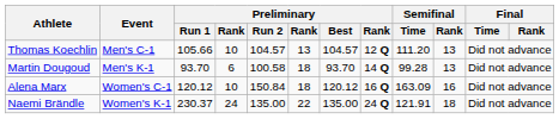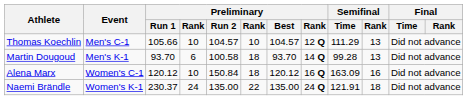Thomas Koechlin | column 6: 13 -> 10
Thomas Koechlin | Semifinal / Time: 111.20 -> 111.29
